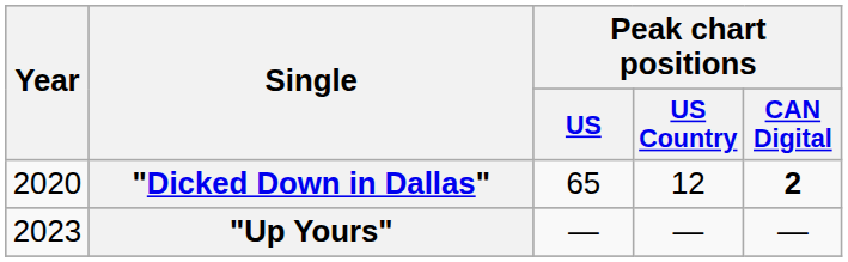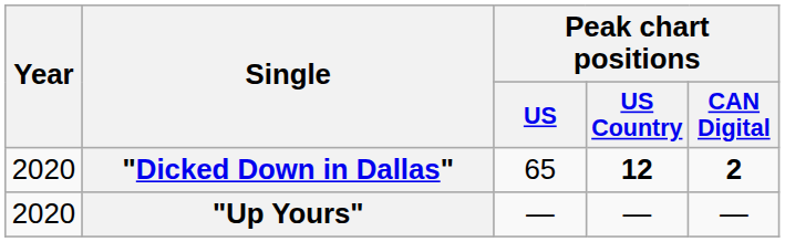"Dicked Down in Dallas" | Peak chart positions / US Country: normal -> bold
"Up Yours" | Year: 2023 -> 2020
